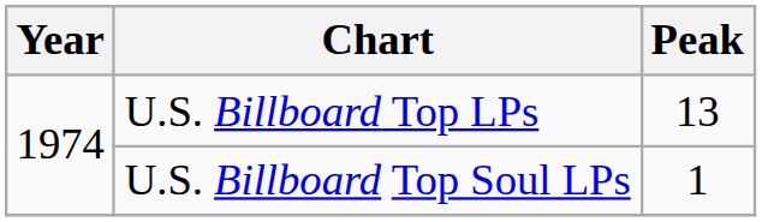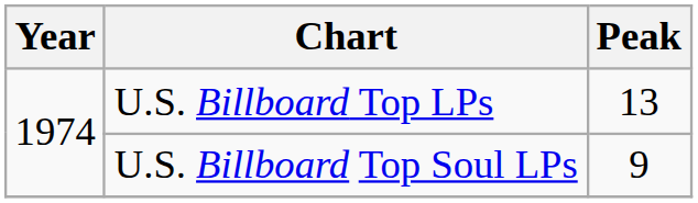U.S. Billboard Top Soul LPs | Peak: 1 -> 9
